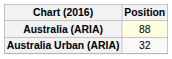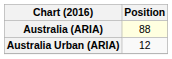Australia Urban (ARIA) | Position: 32 -> 12
